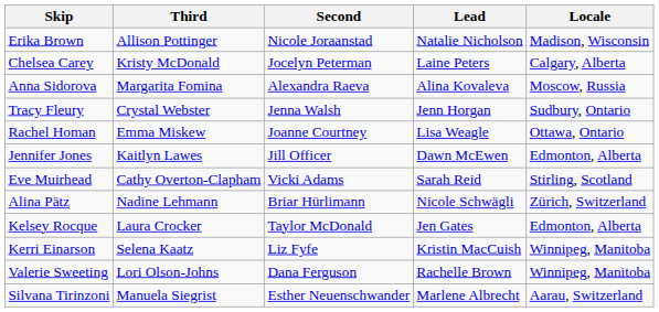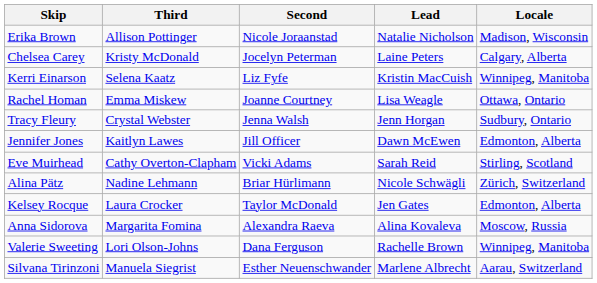rows swapped: Kerri Einarson <-> Anna Sidorova
rows swapped: Tracy Fleury <-> Rachel Homan
